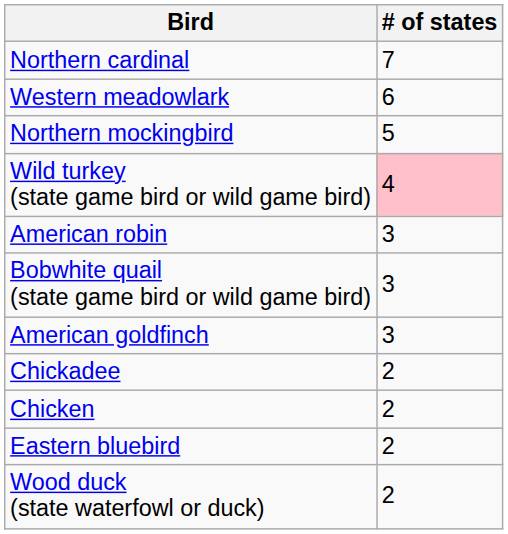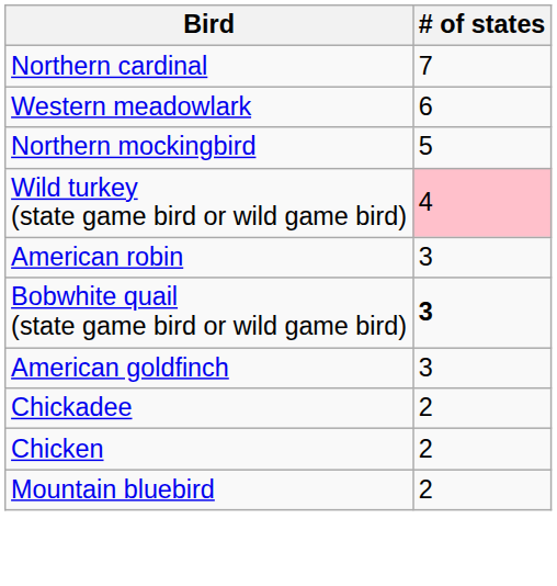Bobwhite quail (state game bird or wild game bird) | # of states: normal -> bold
- row: Eastern bluebird | 2
+ row: Mountain bluebird | 2
- row: Wood duck (state waterfowl or duck) | 2
